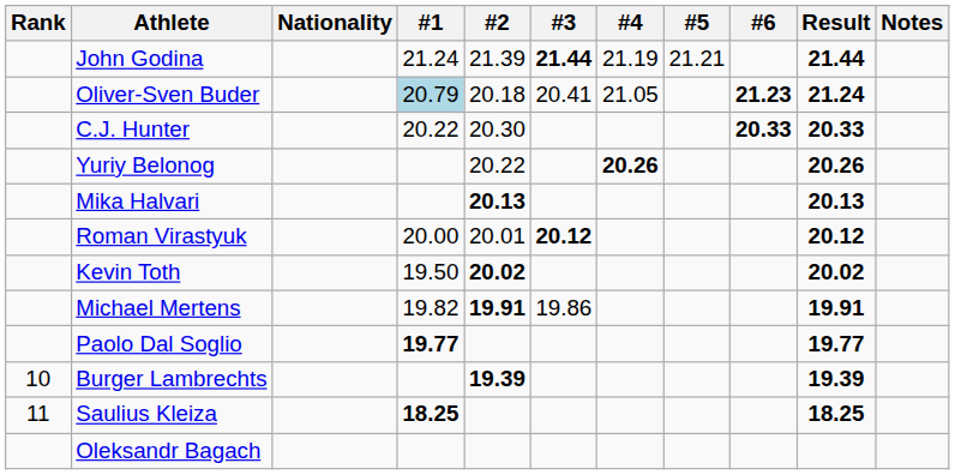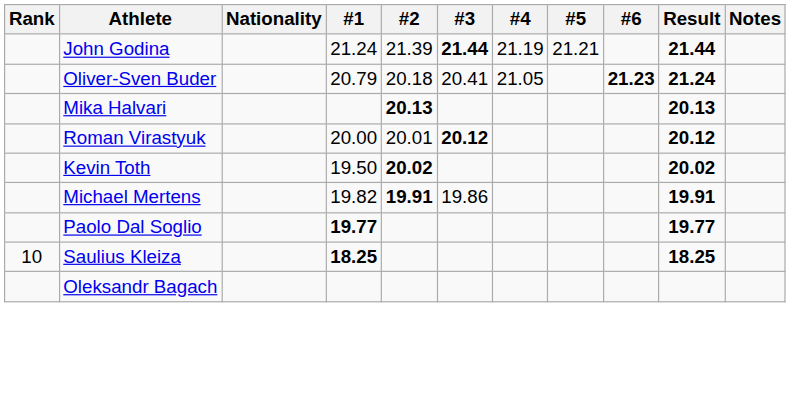Oliver-Sven Buder | #1: lightblue background -> no background
- row: C.J. Hunter | 20.22 | 20.30 | 20.33 | 20.33
- row: Yuriy Belonog | 20.22 | 20.26 | 20.26
- row: 10 | Burger Lambrechts | 19.39 | 19.39
Saulius Kleiza | Rank: 11 -> 10
